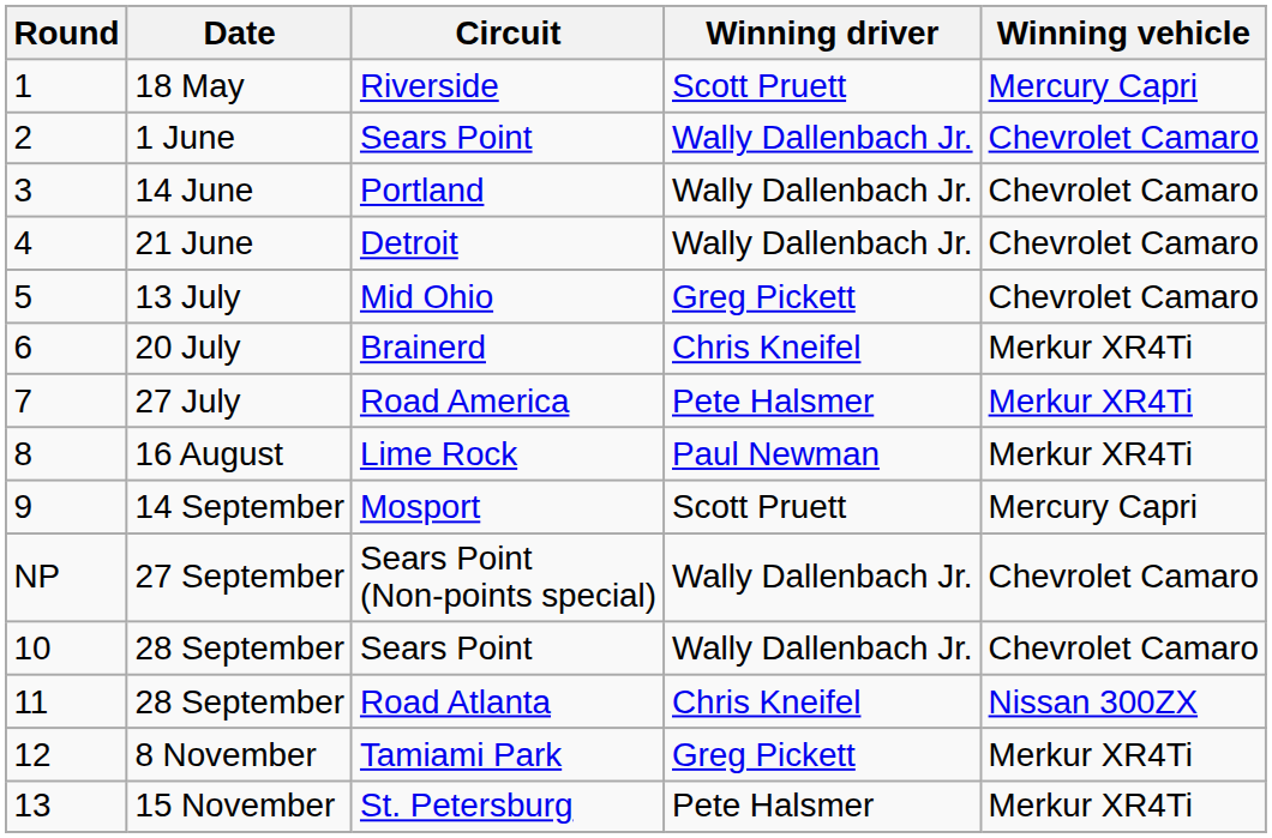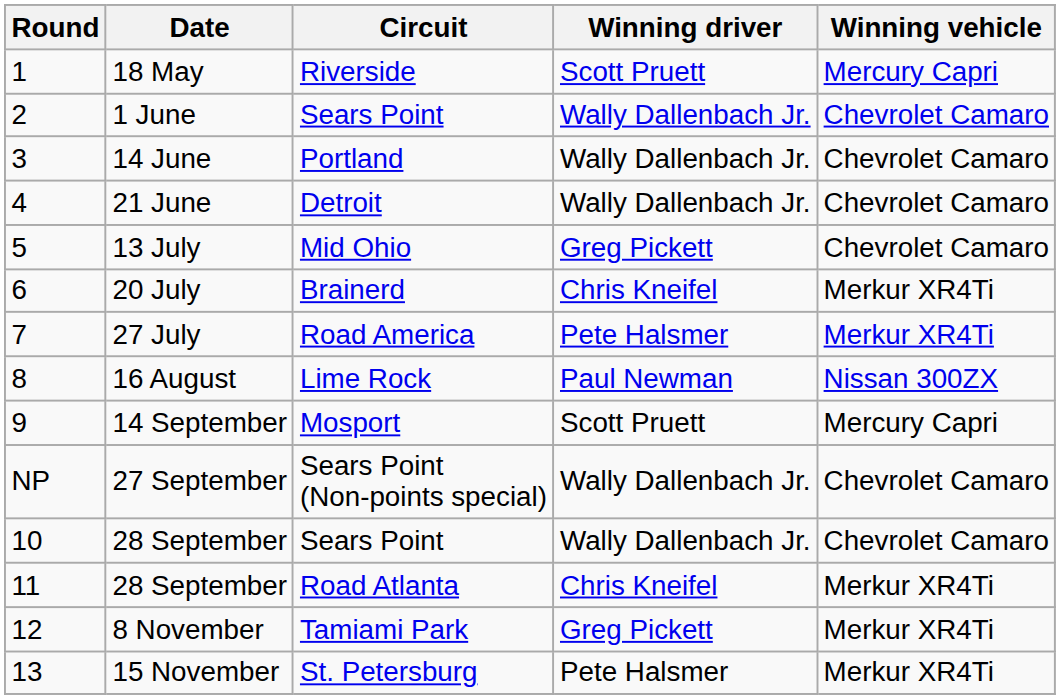16 August | Winning vehicle: Merkur XR4Ti -> Nissan 300ZX
28 September / Road Atlanta | Winning vehicle: Nissan 300ZX -> Merkur XR4Ti
